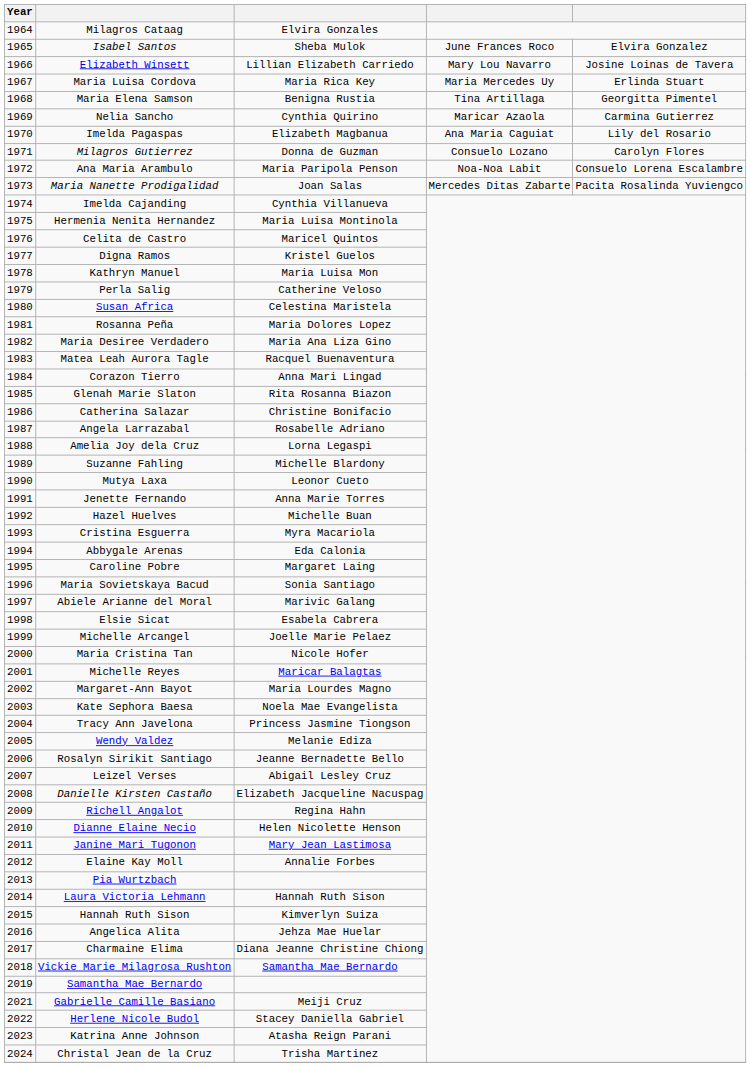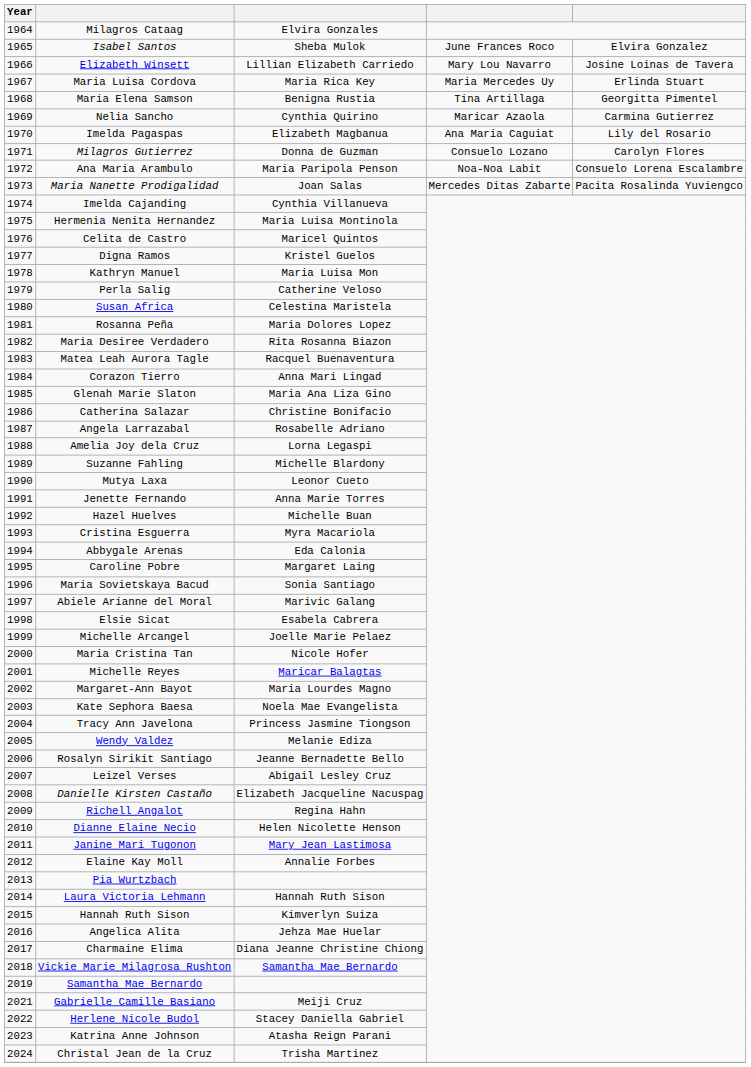Maria Desiree Verdadero | column 3: Maria Ana Liza Gino -> Rita Rosanna Biazon
Glenah Marie Slaton | column 3: Rita Rosanna Biazon -> Maria Ana Liza Gino
